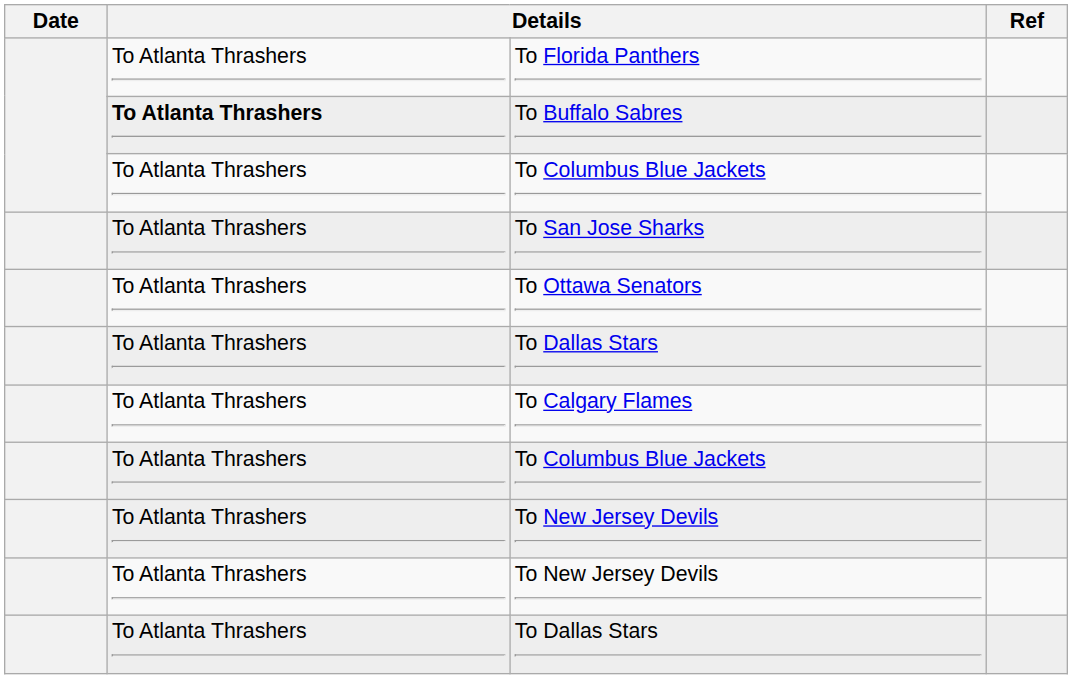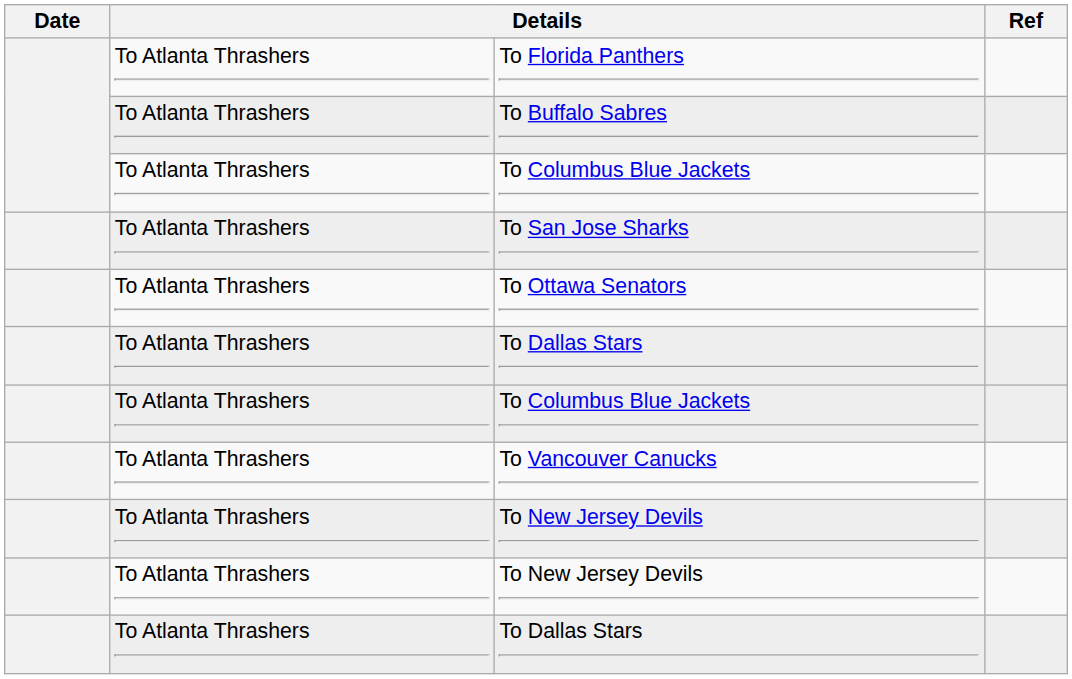To Buffalo Sabres | column 2: bold -> normal
- row: To Atlanta Thrashers | To Calgary Flames
+ row: To Atlanta Thrashers | To Vancouver Canucks
